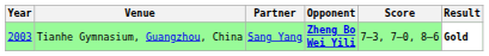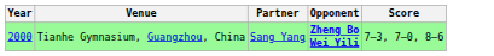- column: Result | Gold
Tianhe Gymnasium, Guangzhou, China | Year: 2003 -> 2000
